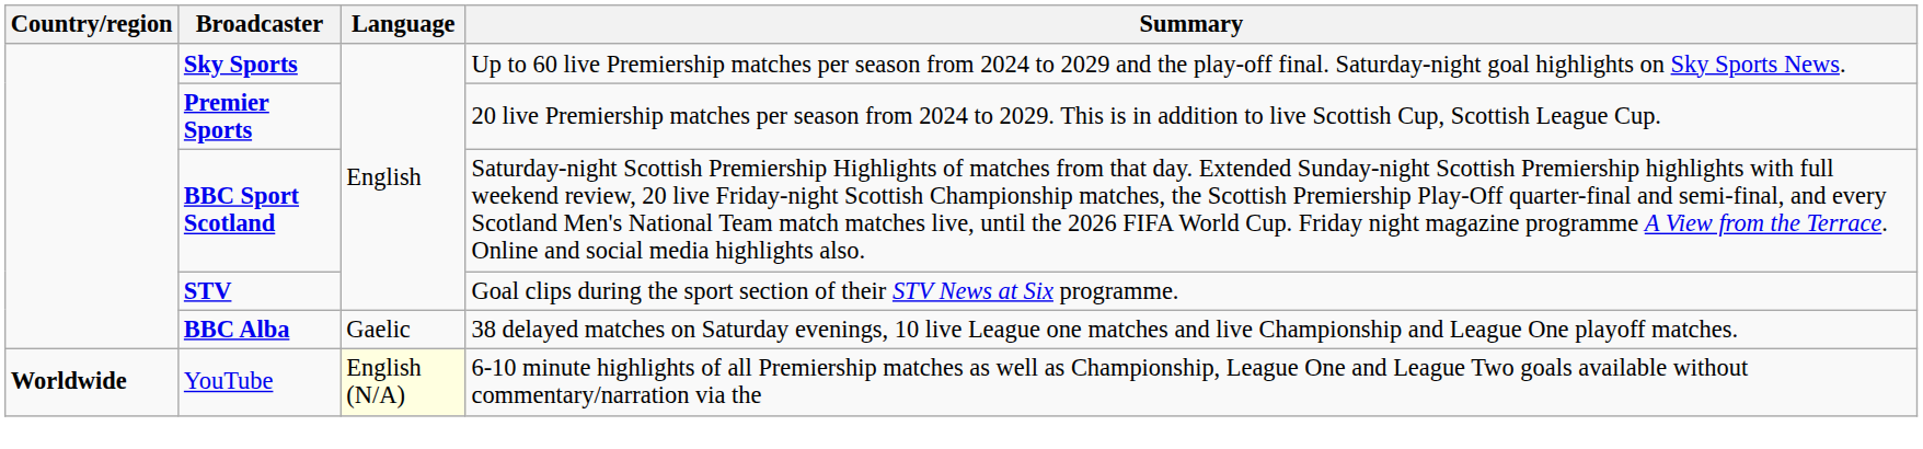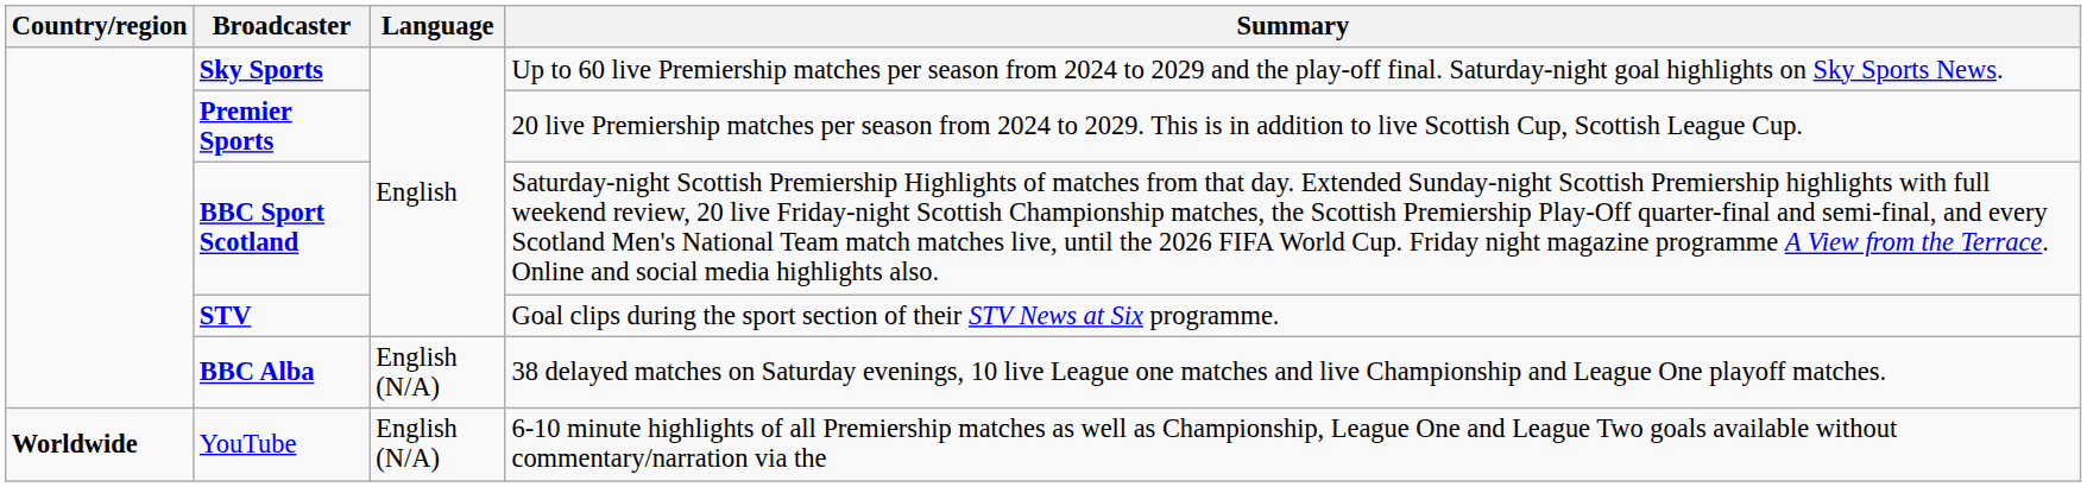BBC Alba | Language: Gaelic -> English (N/A)
YouTube | Language: lightyellow background -> no background
